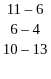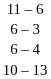+ row: 6 – 3
